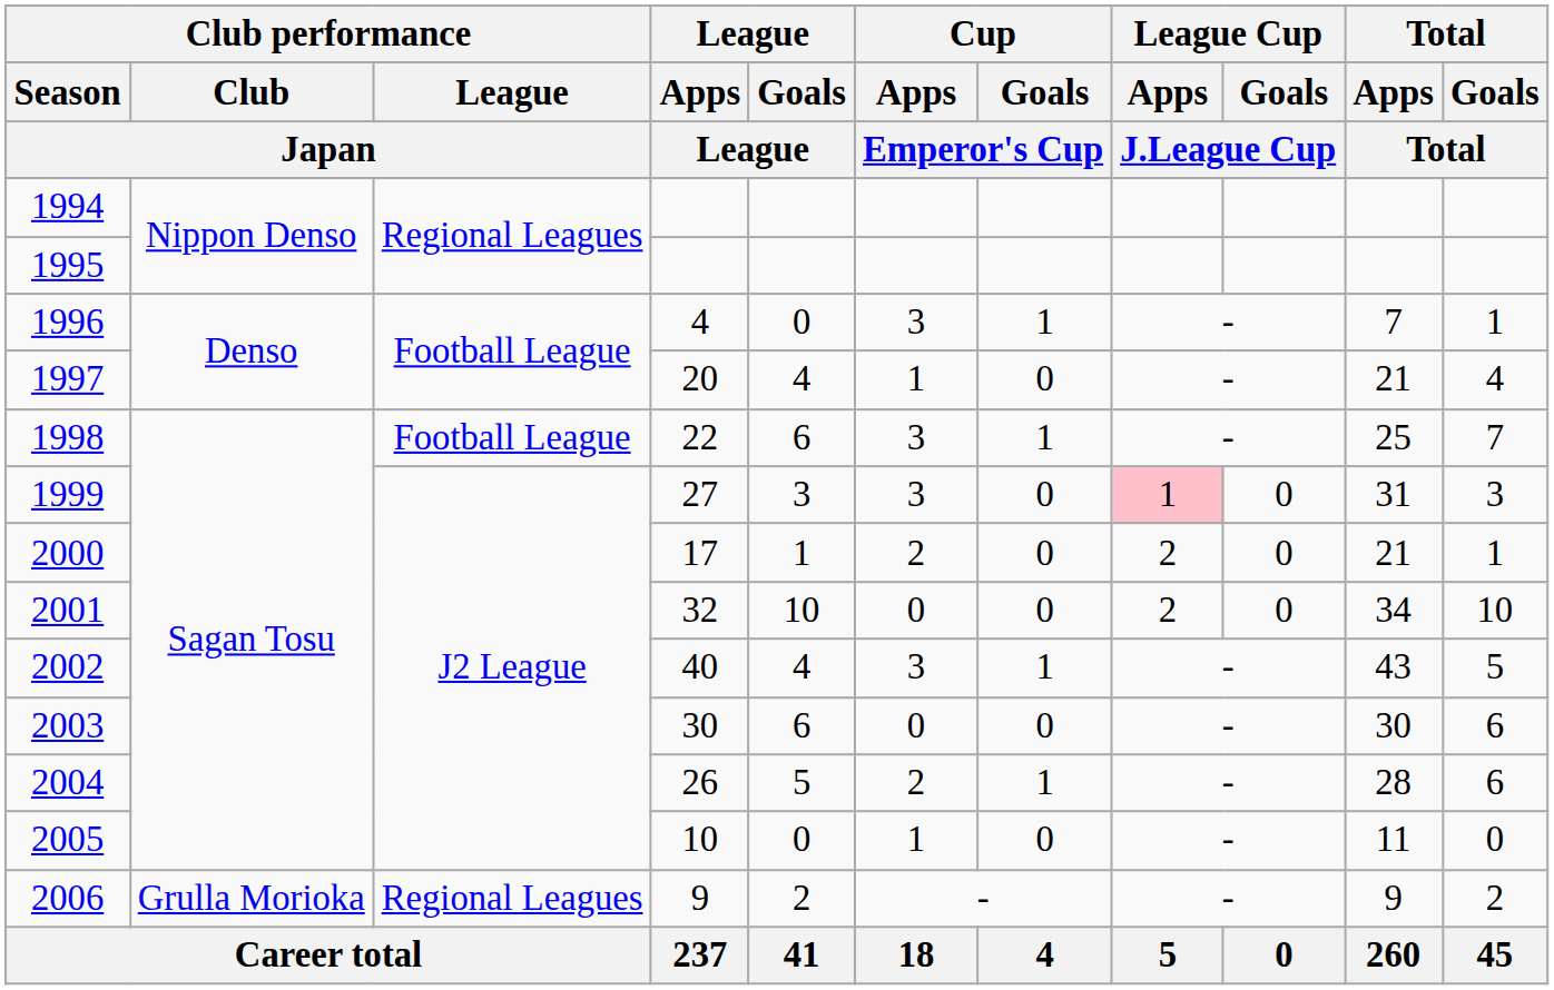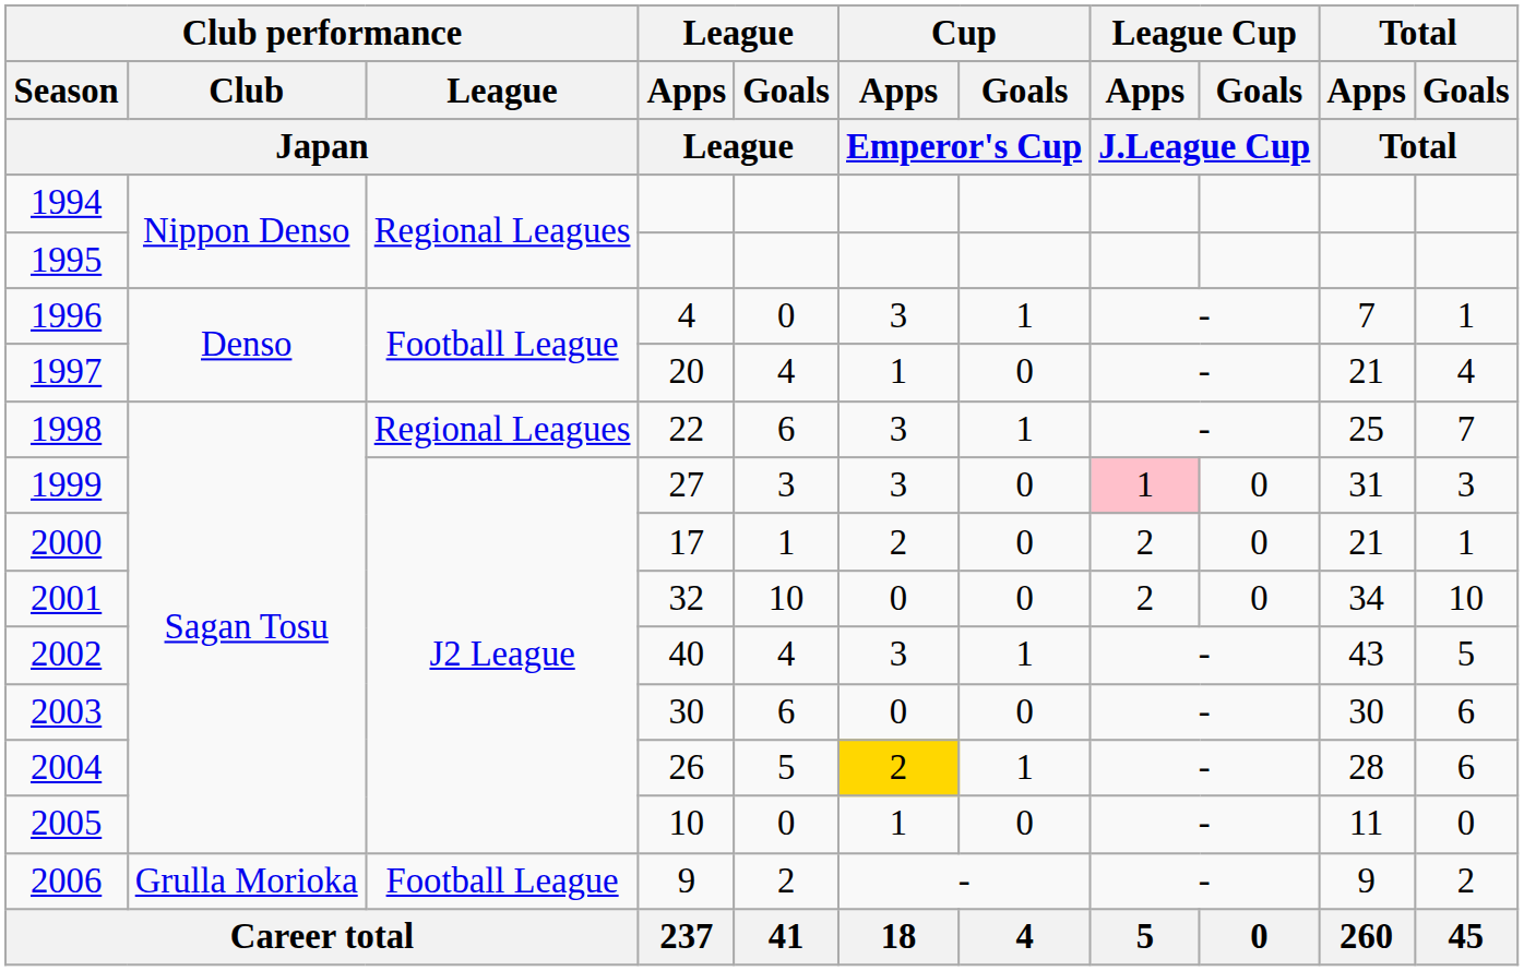1998 | Club performance / League / Japan: Football League -> Regional Leagues
2004 | Cup / Apps / Emperor's Cup: no background -> gold background
2006 | Club performance / League / Japan: Regional Leagues -> Football League
